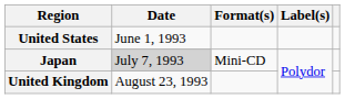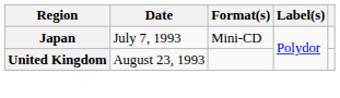- row: United States | June 1, 1993
Japan | Date: lightgrey background -> no background
